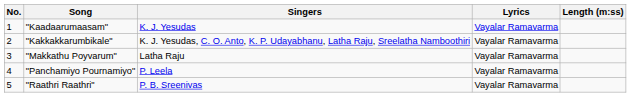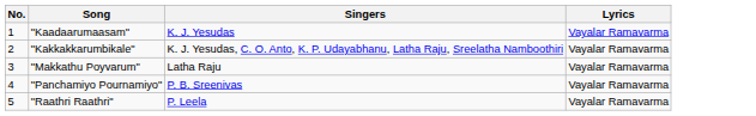- column: Length (m:ss)
"Panchamiyo Pournamiyo" | Singers: P. Leela -> P. B. Sreenivas
"Raathri Raathri" | Singers: P. B. Sreenivas -> P. Leela
